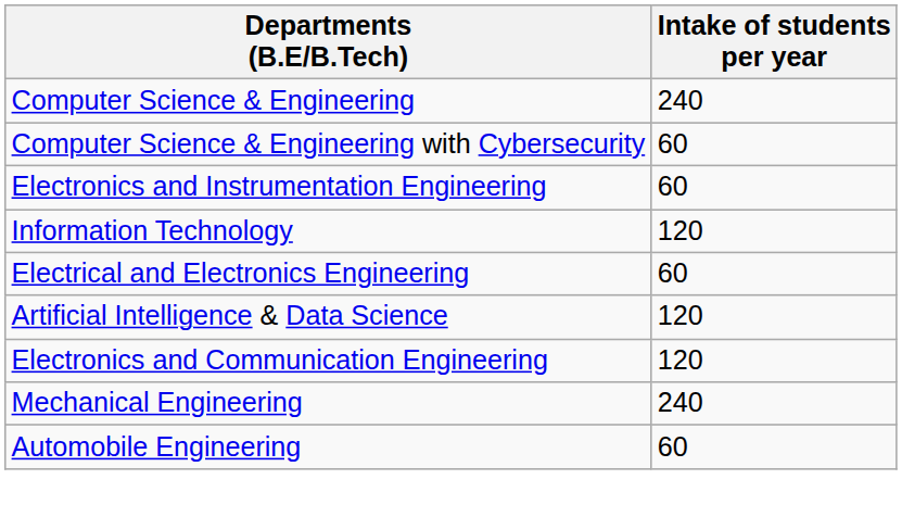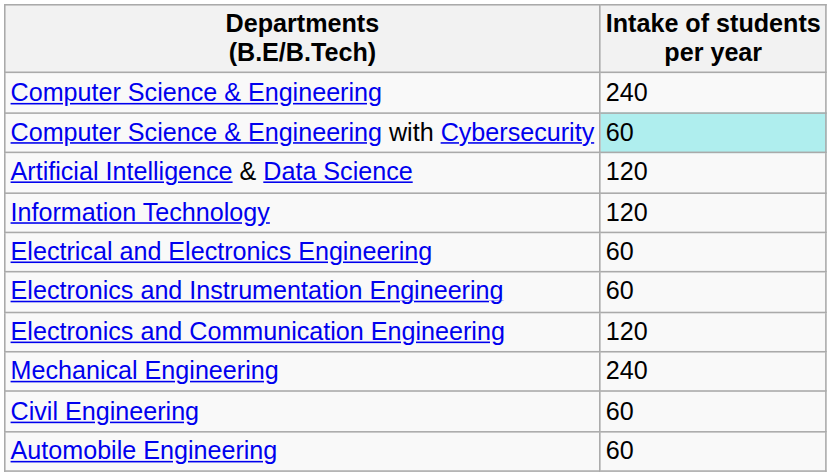Computer Science & Engineering with Cybersecurity | Intake of students per year: no background -> paleturquoise background
rows swapped: Artificial Intelligence & Data Science <-> Electronics and Instrumentation Engineering
+ row: Civil Engineering | 60
